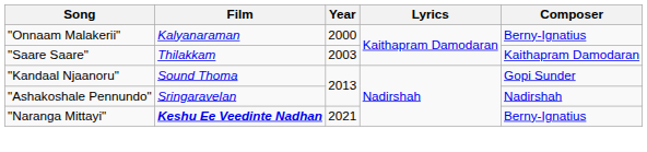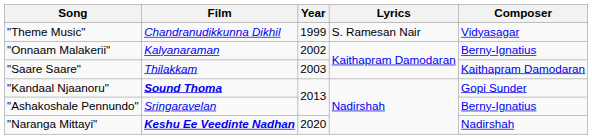+ row: "Theme Music" | Chandranudikkunna Dikhil | 1999 | S. Ramesan Nair | Vidyasagar
"Onnaam Malakerii" | Year: 2000 -> 2002
"Kandaal Njaanoru" | Film: normal -> bold
"Ashakoshale Pennundo" | Composer: Nadirshah -> Berny-Ignatius
"Naranga Mittayi" | Year: 2021 -> 2020
"Naranga Mittayi" | Composer: Berny-Ignatius -> Nadirshah
